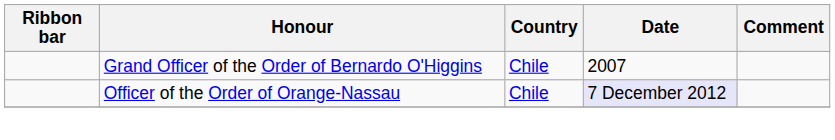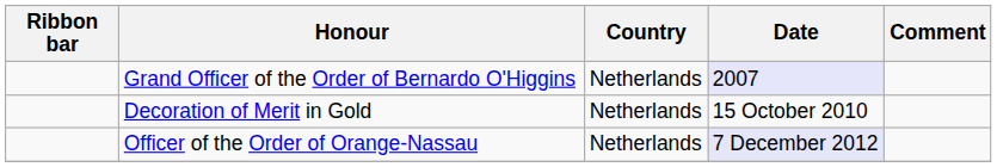Grand Officer of the Order of Bernardo O'Higgins | Country: Chile -> Netherlands
Grand Officer of the Order of Bernardo O'Higgins | Date: no background -> lavender background
+ row: Decoration of Merit in Gold | Netherlands | 15 October 2010
Officer of the Order of Orange-Nassau | Country: Chile -> Netherlands
